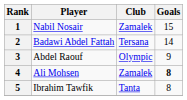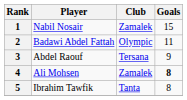2 | Club: Tersana -> Olympic
2 | Goals: 14 -> 11
3 | Club: Olympic -> Tersana
